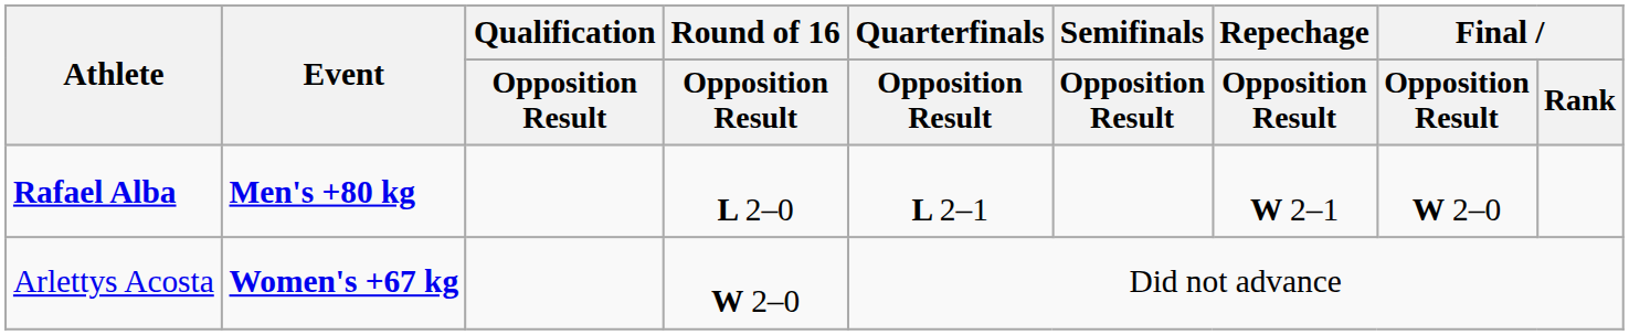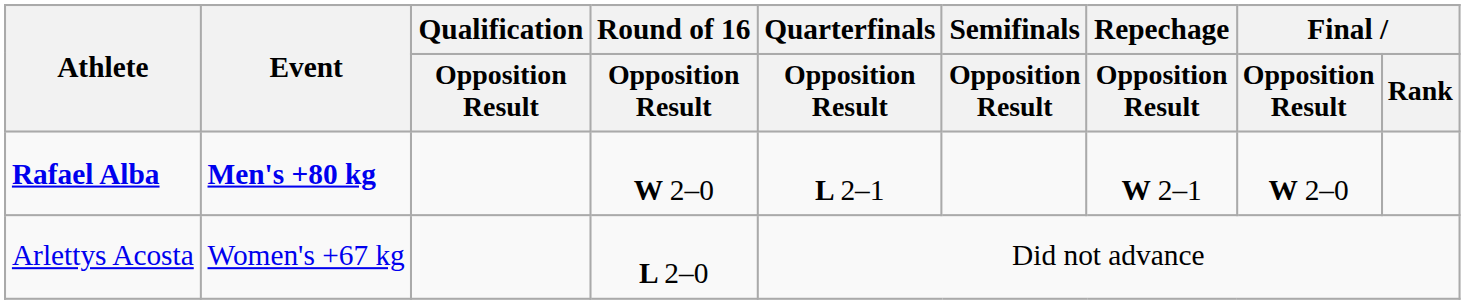Rafael Alba | Round of 16 / Opposition Result: L 2–0 -> W 2–0
Arlettys Acosta | Event: bold -> normal
Arlettys Acosta | Round of 16 / Opposition Result: W 2–0 -> L 2–0
